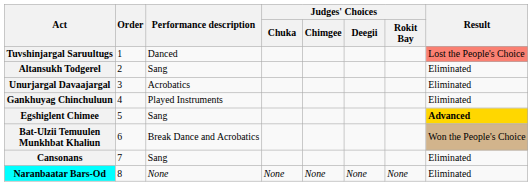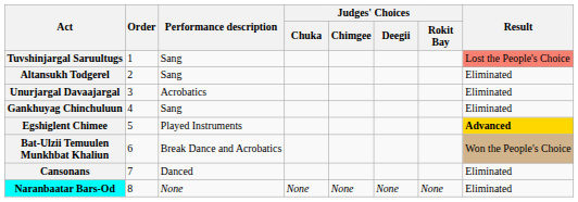Tuvshinjargal Saruultugs | Performance description: Danced -> Sang
Gankhuyag Chinchuluun | Performance description: Played Instruments -> Sang
Egshiglent Chimee | Performance description: Sang -> Played Instruments
Cansonans | Performance description: Sang -> Danced
